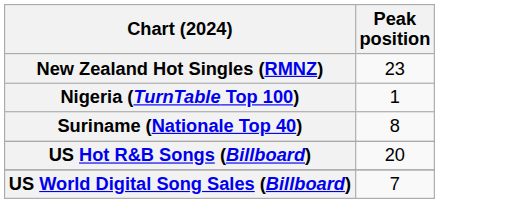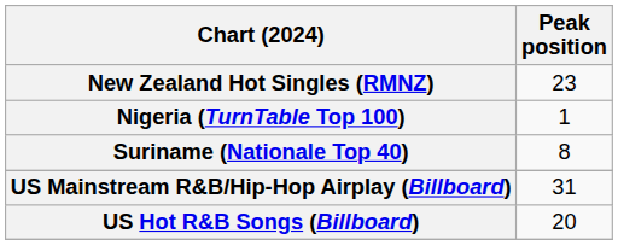+ row: US Mainstream R&B/Hip-Hop Airplay (Billboard) | 31
- row: US World Digital Song Sales (Billboard) | 7
